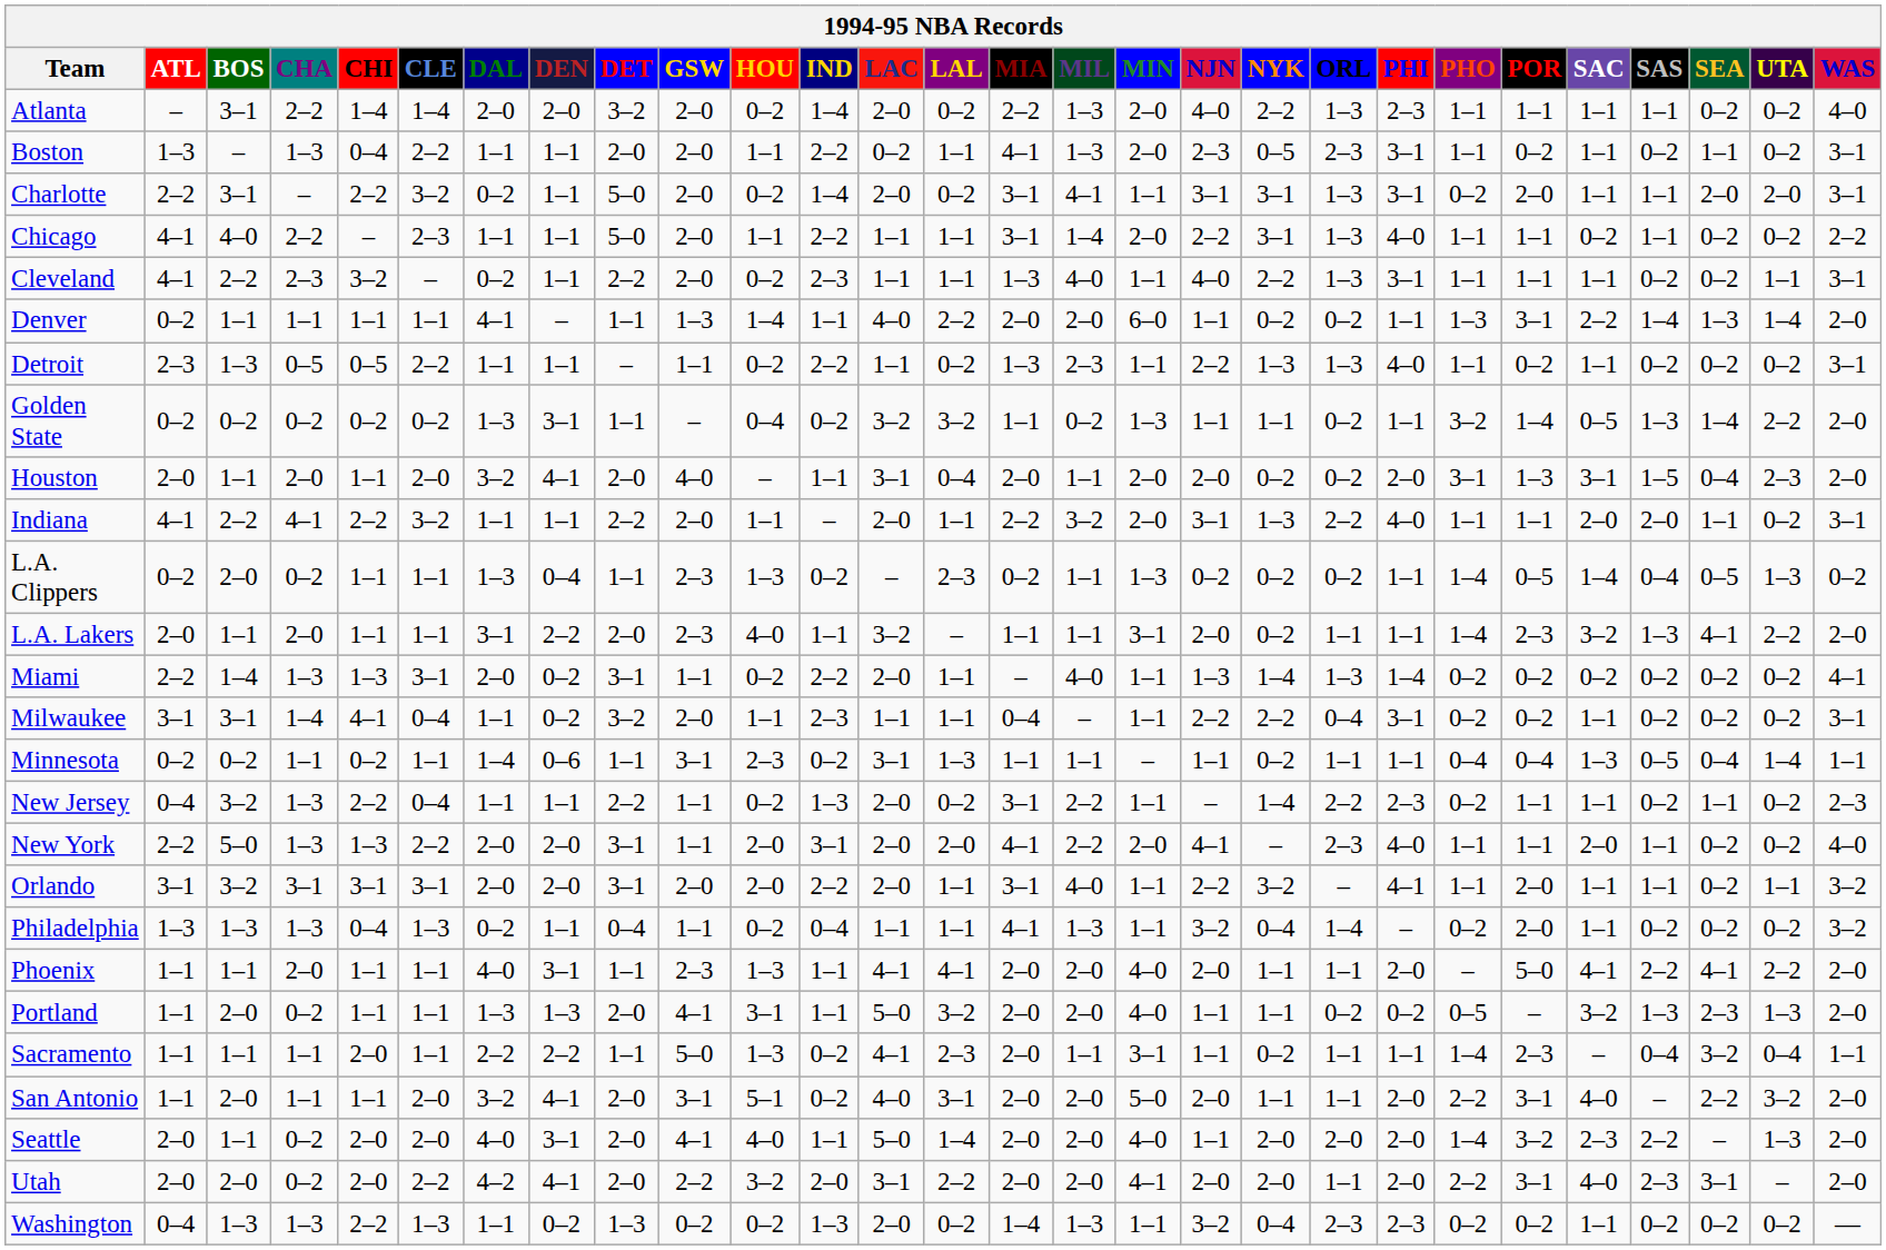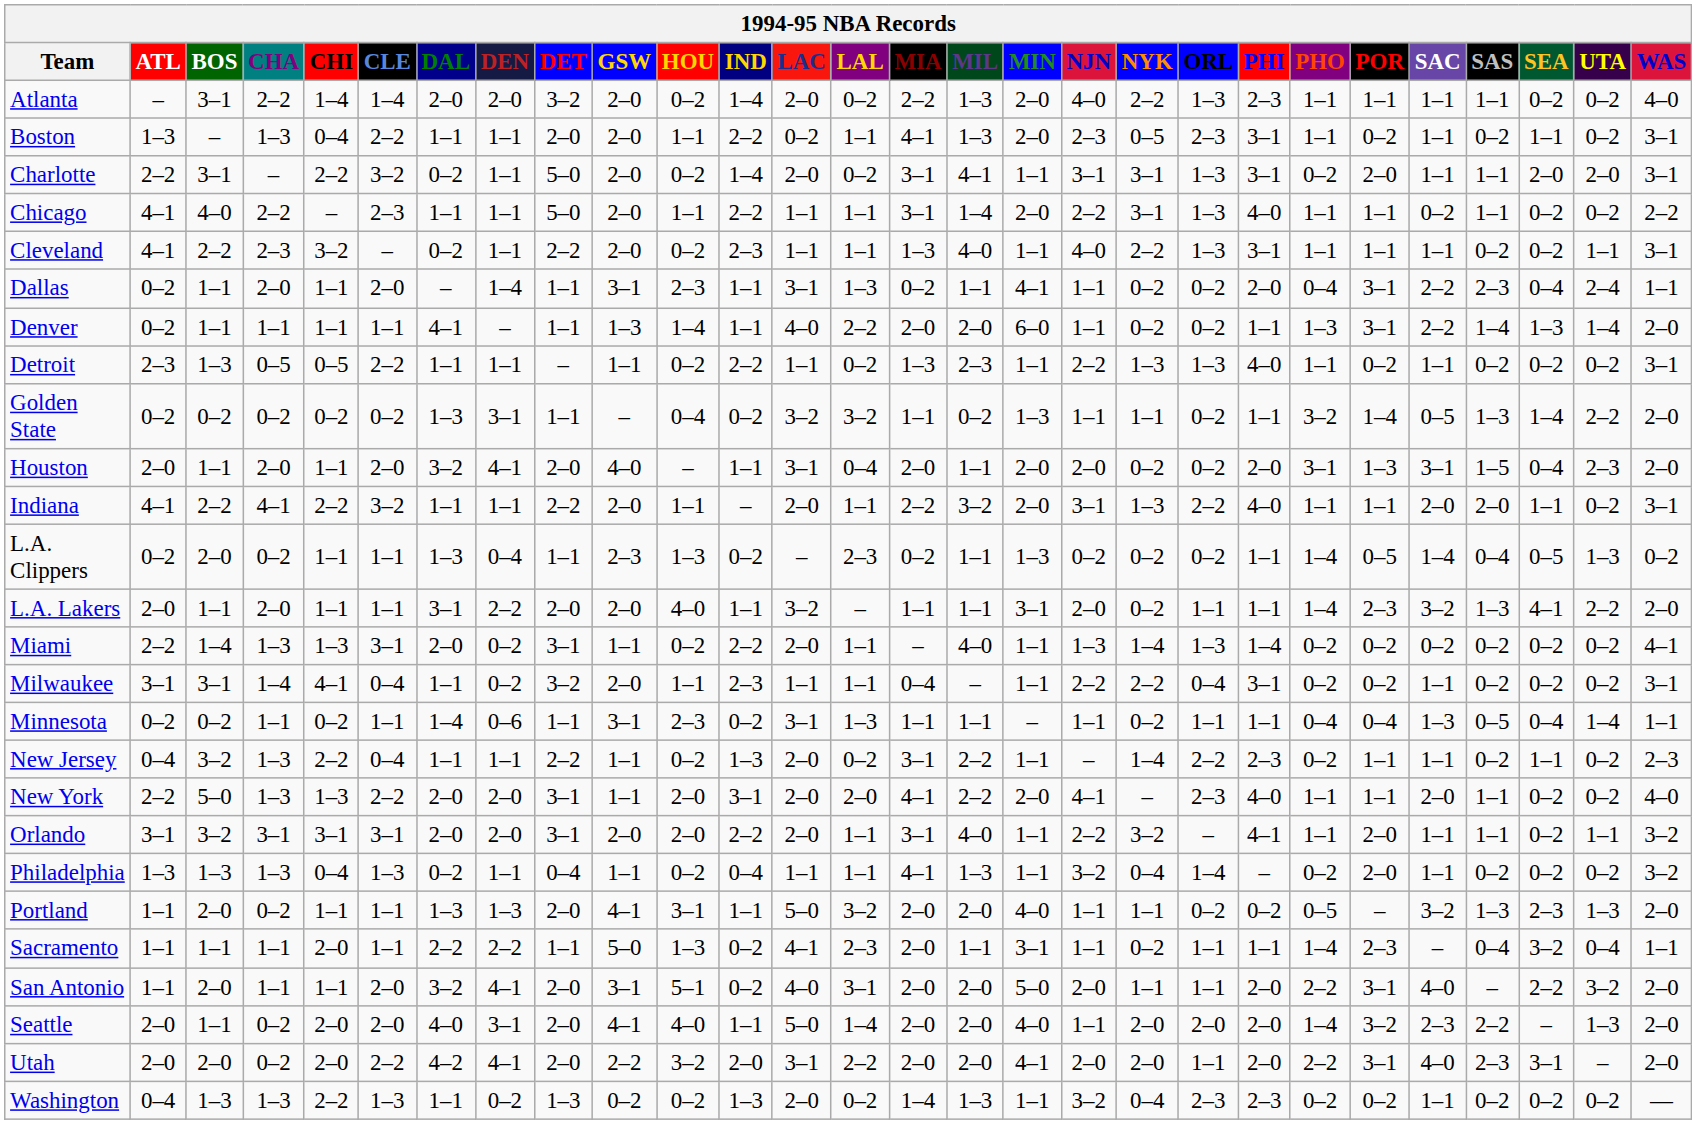+ row: Dallas | 0–2 | 1–1 | 2–0 | 1–1 | 2–0 | – | 1–4 | 1–1 | 3–1 | 2–3 | 1–1 | 3–1 | 1–3 | 0–2 | 1–1 | 4–1 | 1–1 | 0–2 | 0–2 | 2–0 | 0–4 | 3–1 | 2–2 | 2–3 | 0–4 | 2–4 | 1–1
L.A. Lakers | GSW: 2–3 -> 2–0
- row: Phoenix | 1–1 | 1–1 | 2–0 | 1–1 | 1–1 | 4–0 | 3–1 | 1–1 | 2–3 | 1–3 | 1–1 | 4–1 | 4–1 | 2–0 | 2–0 | 4–0 | 2–0 | 1–1 | 1–1 | 2–0 | – | 5–0 | 4–1 | 2–2 | 4–1 | 2–2 | 2–0
